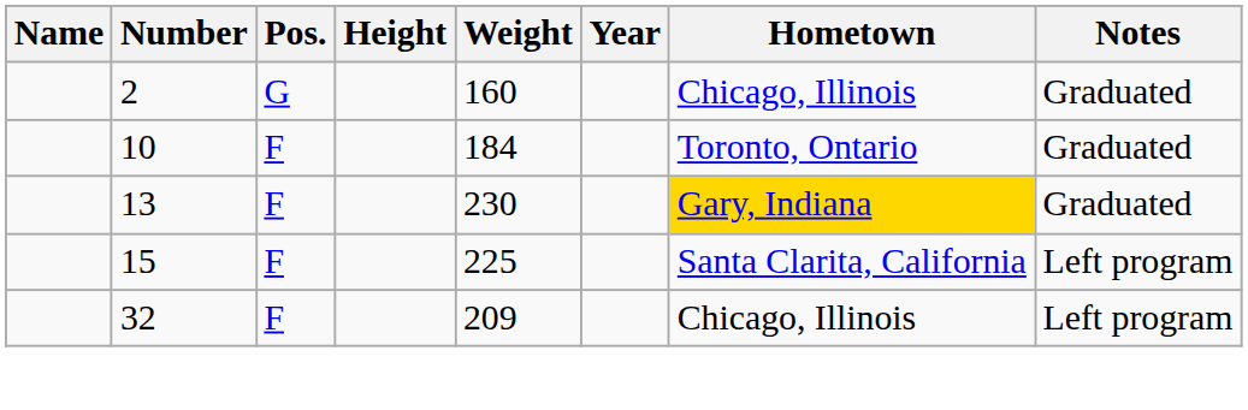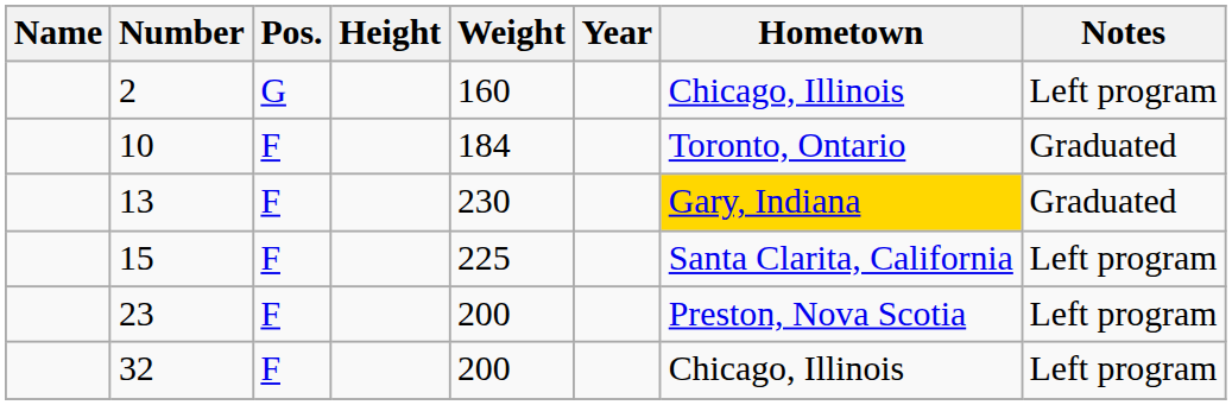2 | Notes: Graduated -> Left program
+ row: 23 | F | 200 | Preston, Nova Scotia | Left program
32 | Weight: 209 -> 200
